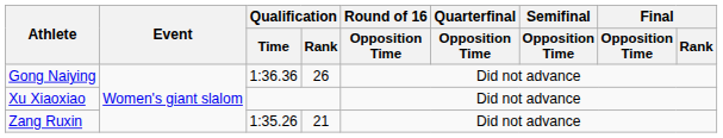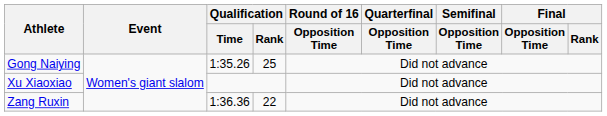Gong Naiying | Qualification / Time: 1:36.36 -> 1:35.26
Gong Naiying | Qualification / Rank: 26 -> 25
Zang Ruxin | Qualification / Time: 1:35.26 -> 1:36.36
Zang Ruxin | Qualification / Rank: 21 -> 22
